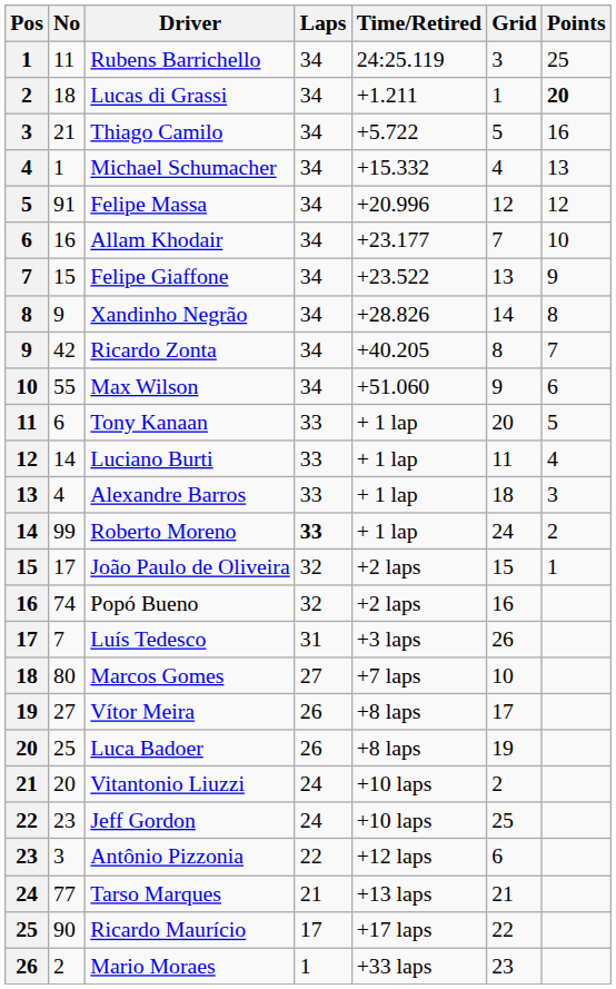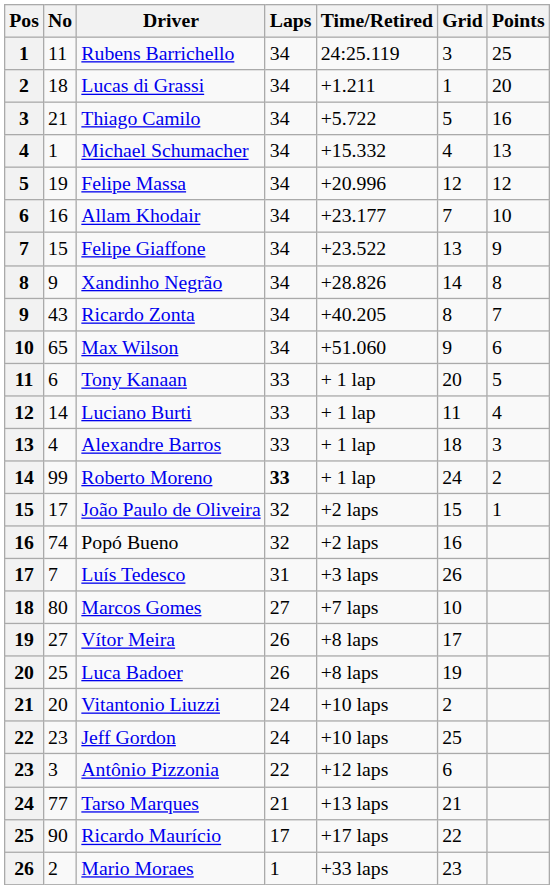Lucas di Grassi | Points: bold -> normal
Felipe Massa | No: 91 -> 19
Ricardo Zonta | No: 42 -> 43
Max Wilson | No: 55 -> 65
